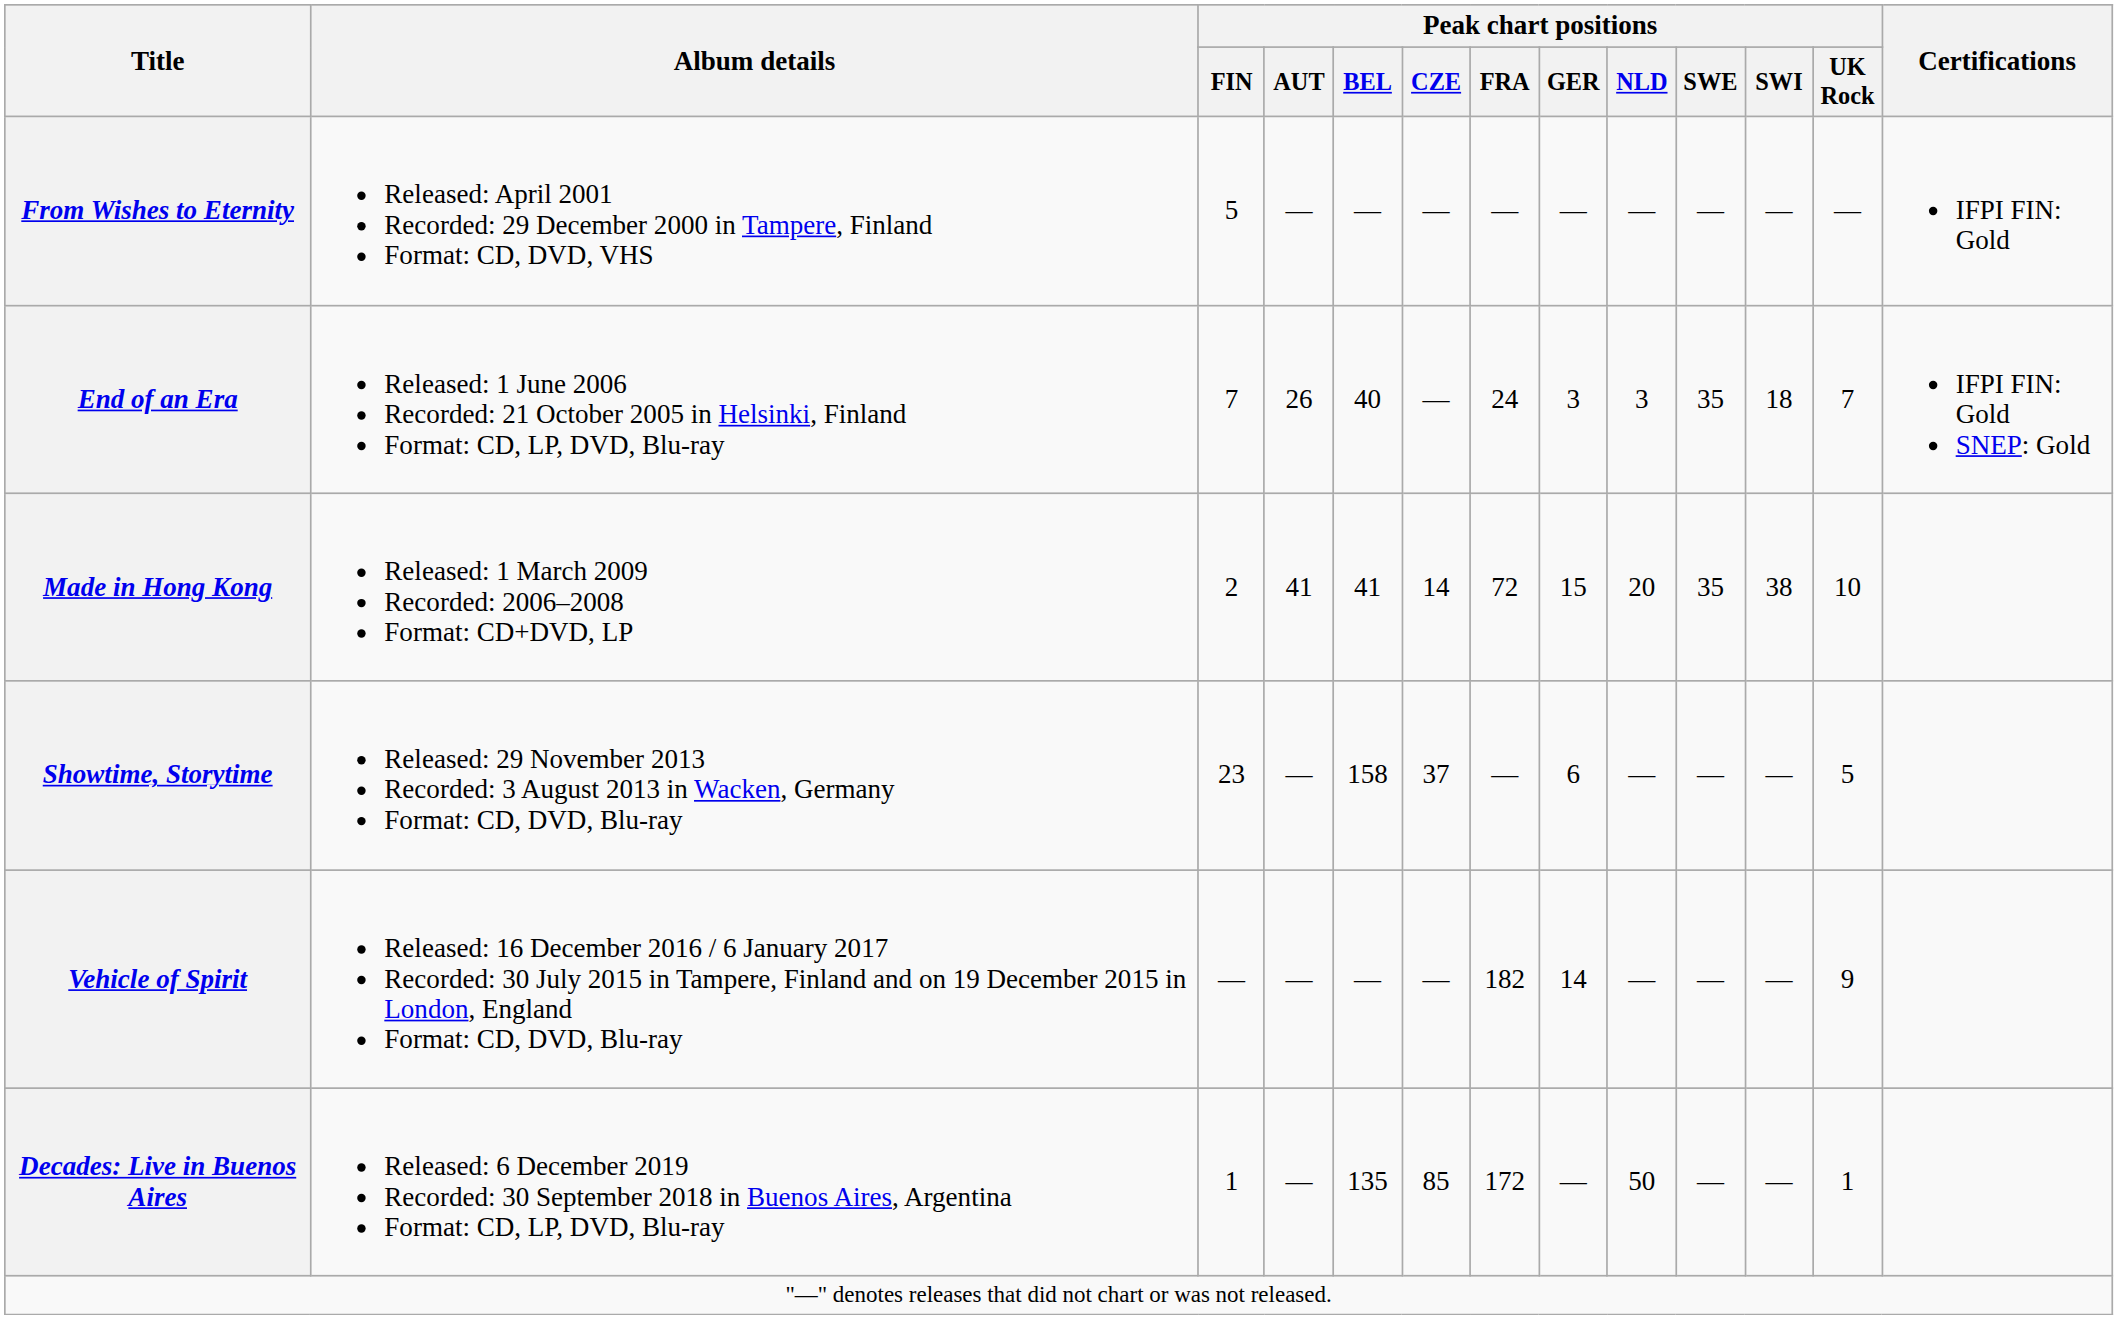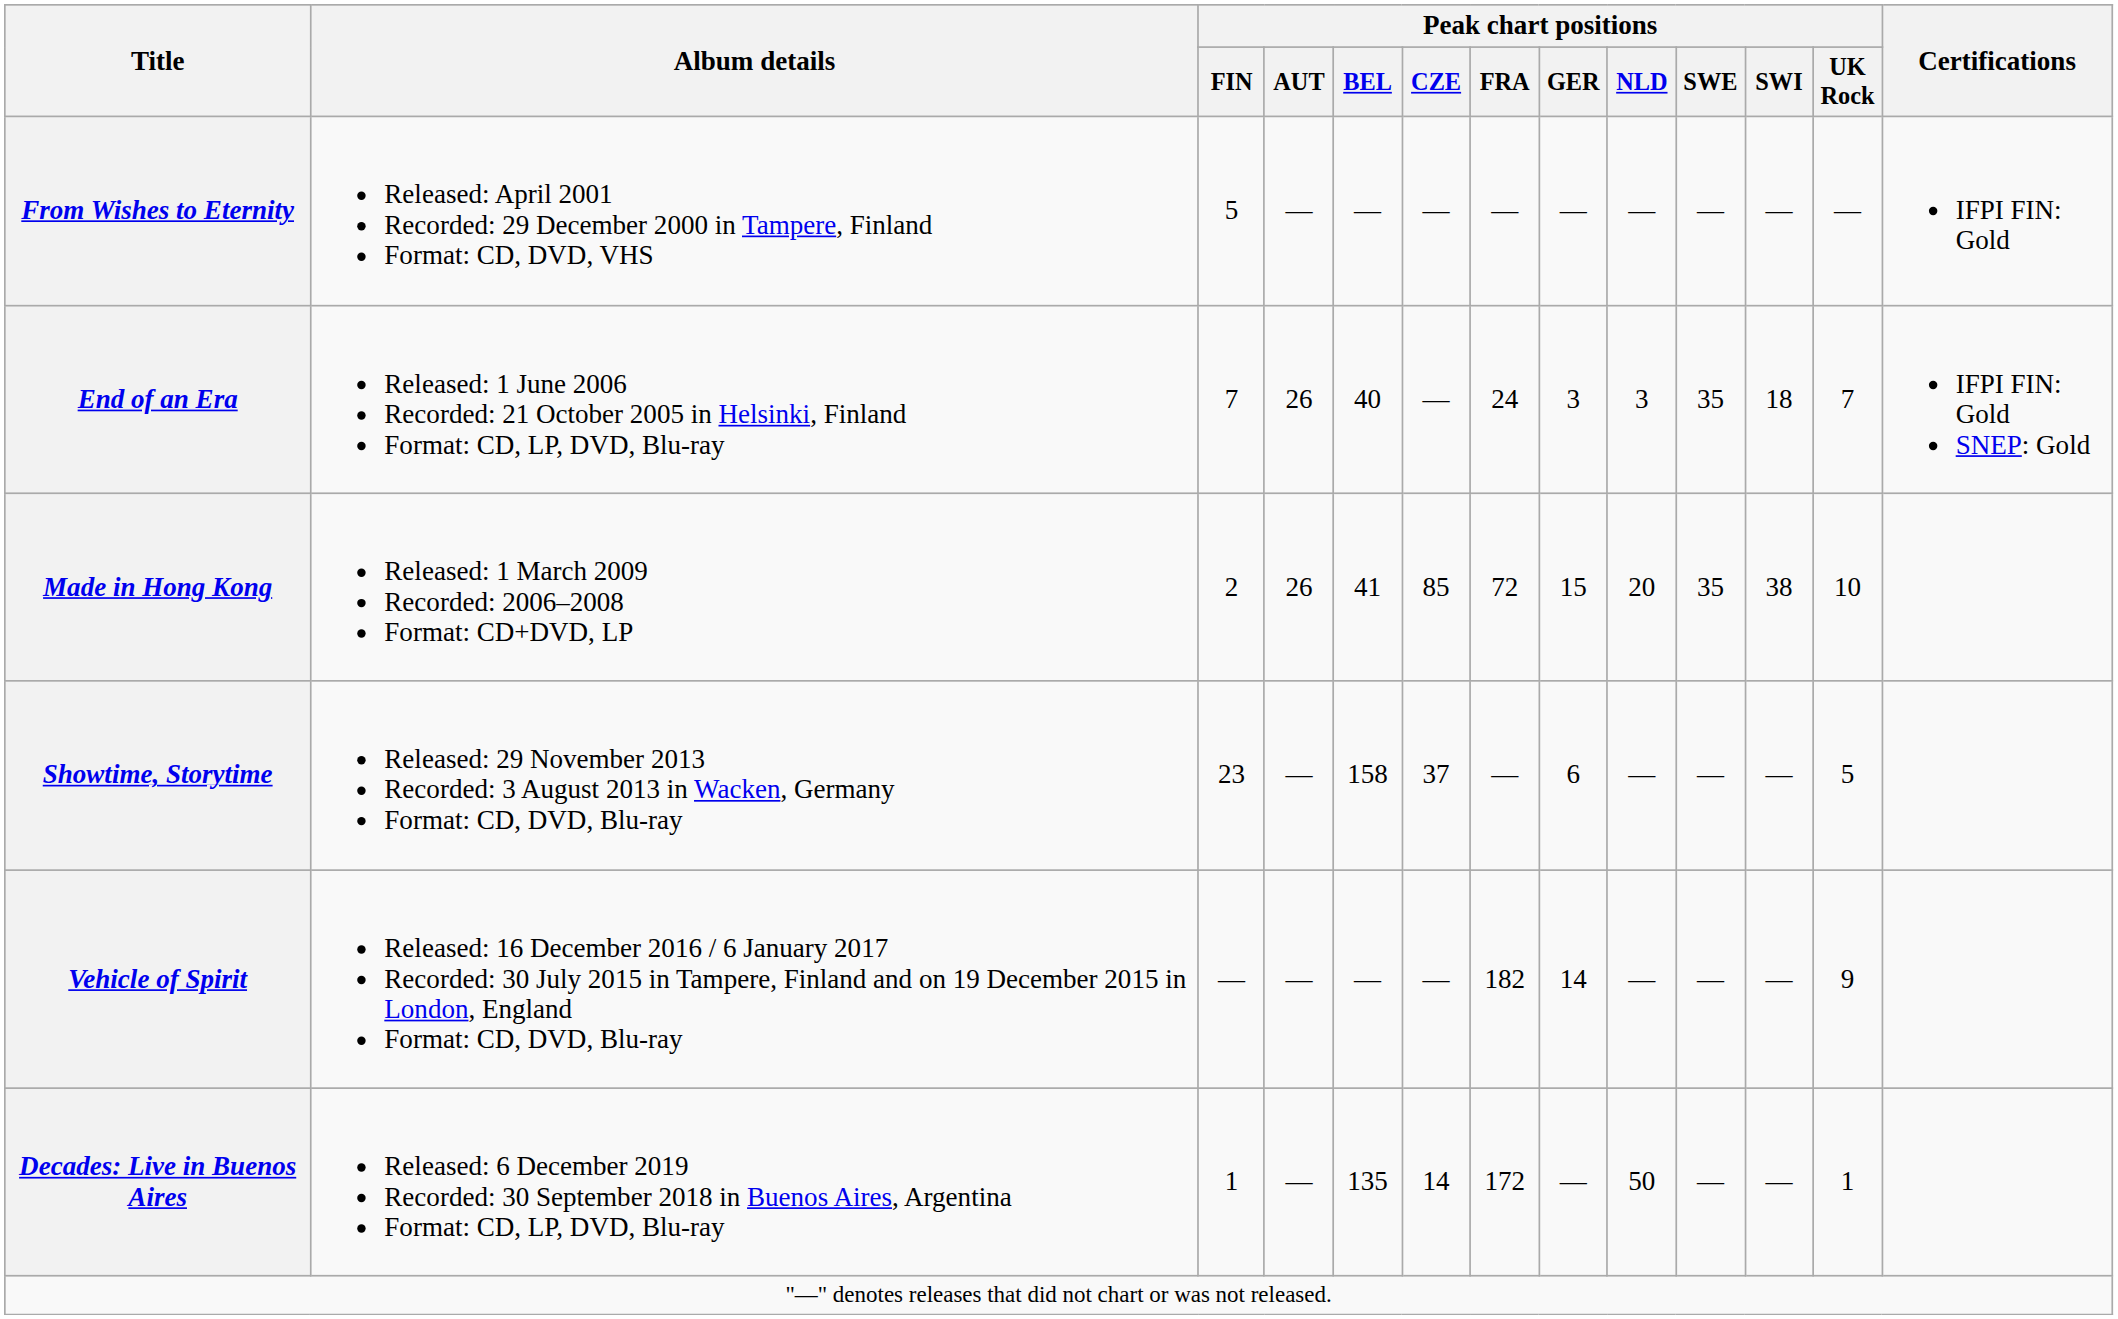Made in Hong Kong | Peak chart positions / AUT: 41 -> 26
Made in Hong Kong | Peak chart positions / CZE: 14 -> 85
Decades: Live in Buenos Aires | Peak chart positions / CZE: 85 -> 14
